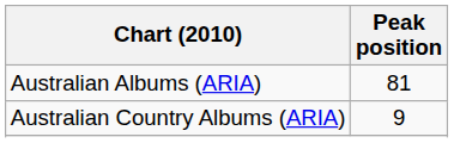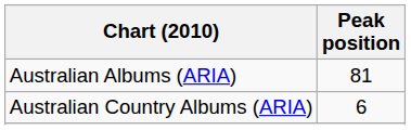Australian Country Albums (ARIA) | Peak position: 9 -> 6
